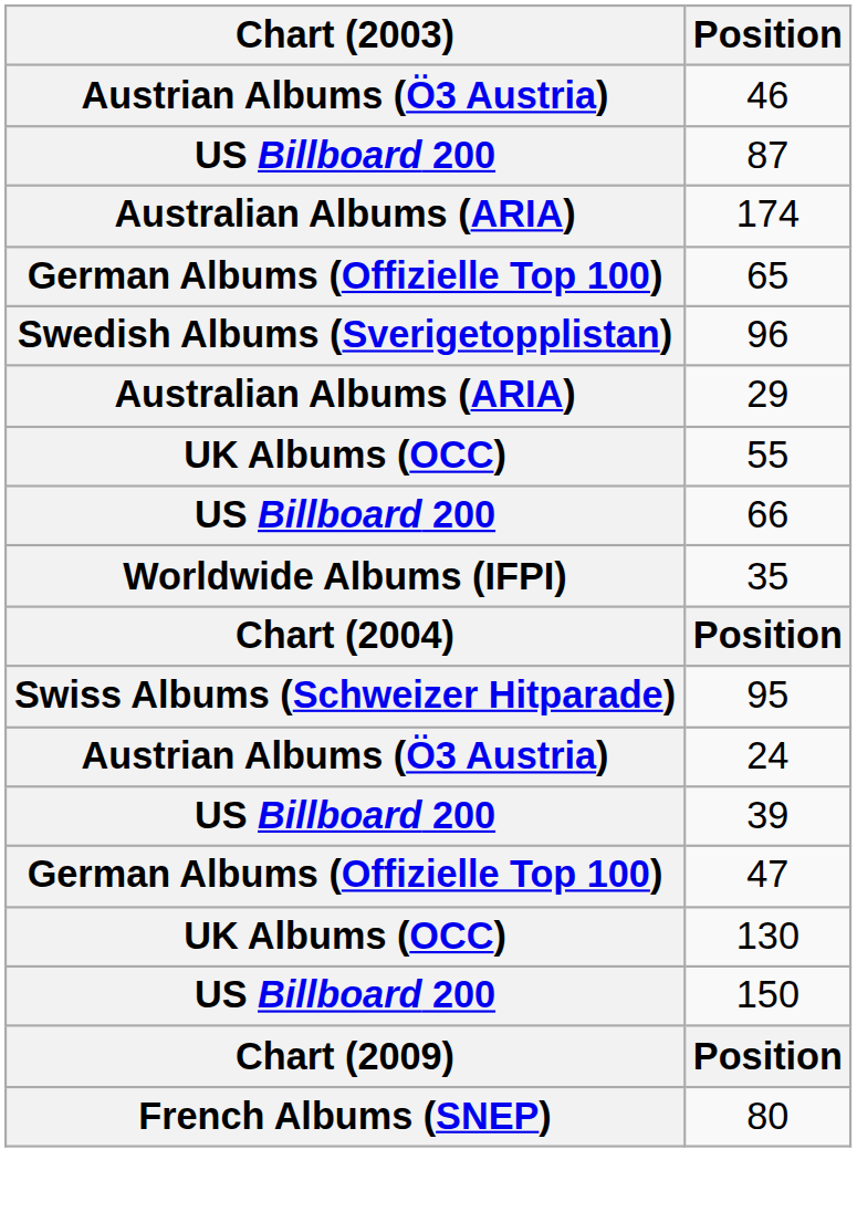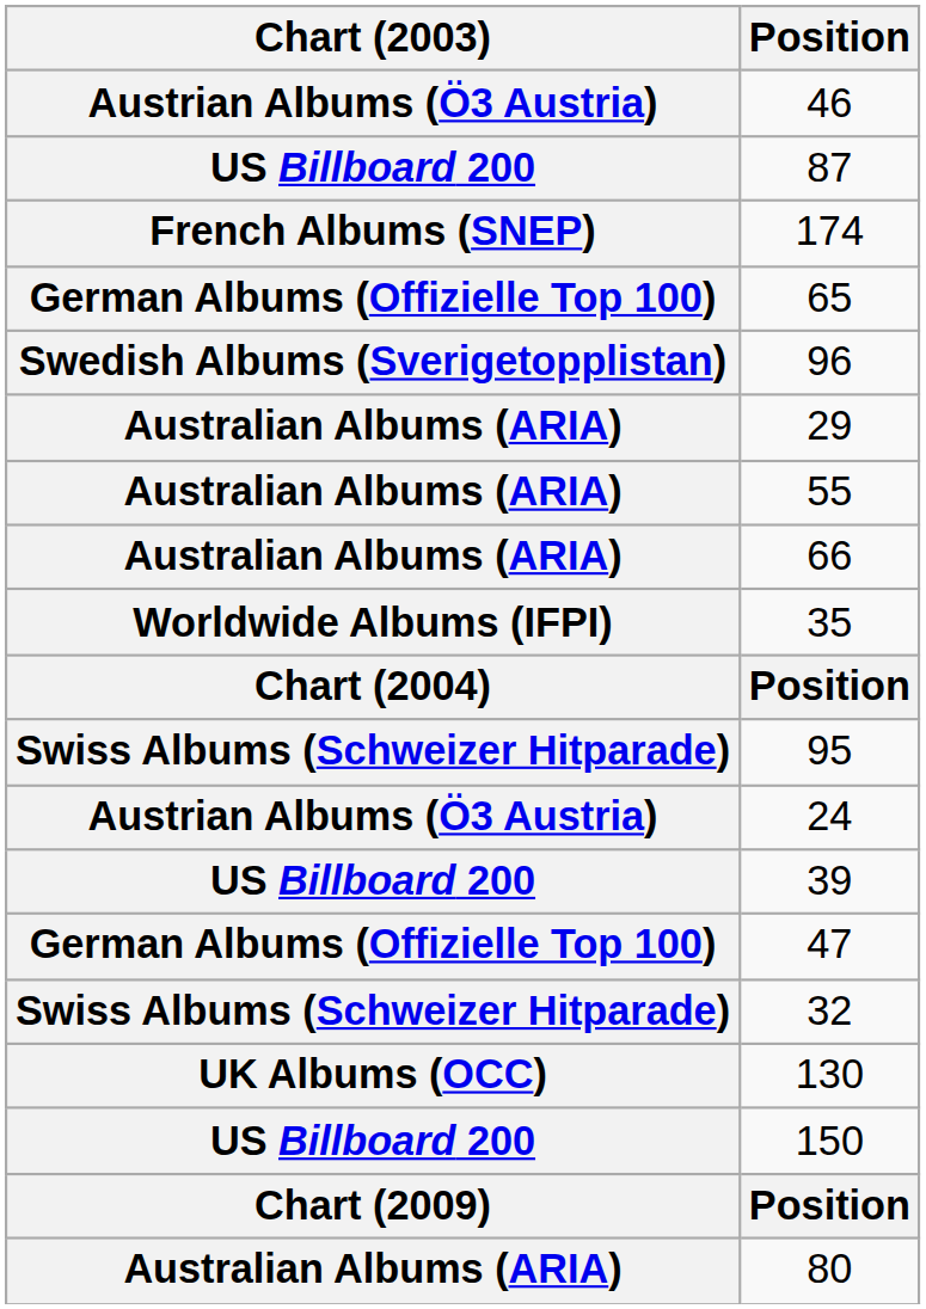174 | Chart (2003): Australian Albums (ARIA) -> French Albums (SNEP)
55 | Chart (2003): UK Albums (OCC) -> Australian Albums (ARIA)
66 | Chart (2003): US Billboard 200 -> Australian Albums (ARIA)
+ row: Swiss Albums (Schweizer Hitparade) | 32
80 | Chart (2003): French Albums (SNEP) -> Australian Albums (ARIA)
